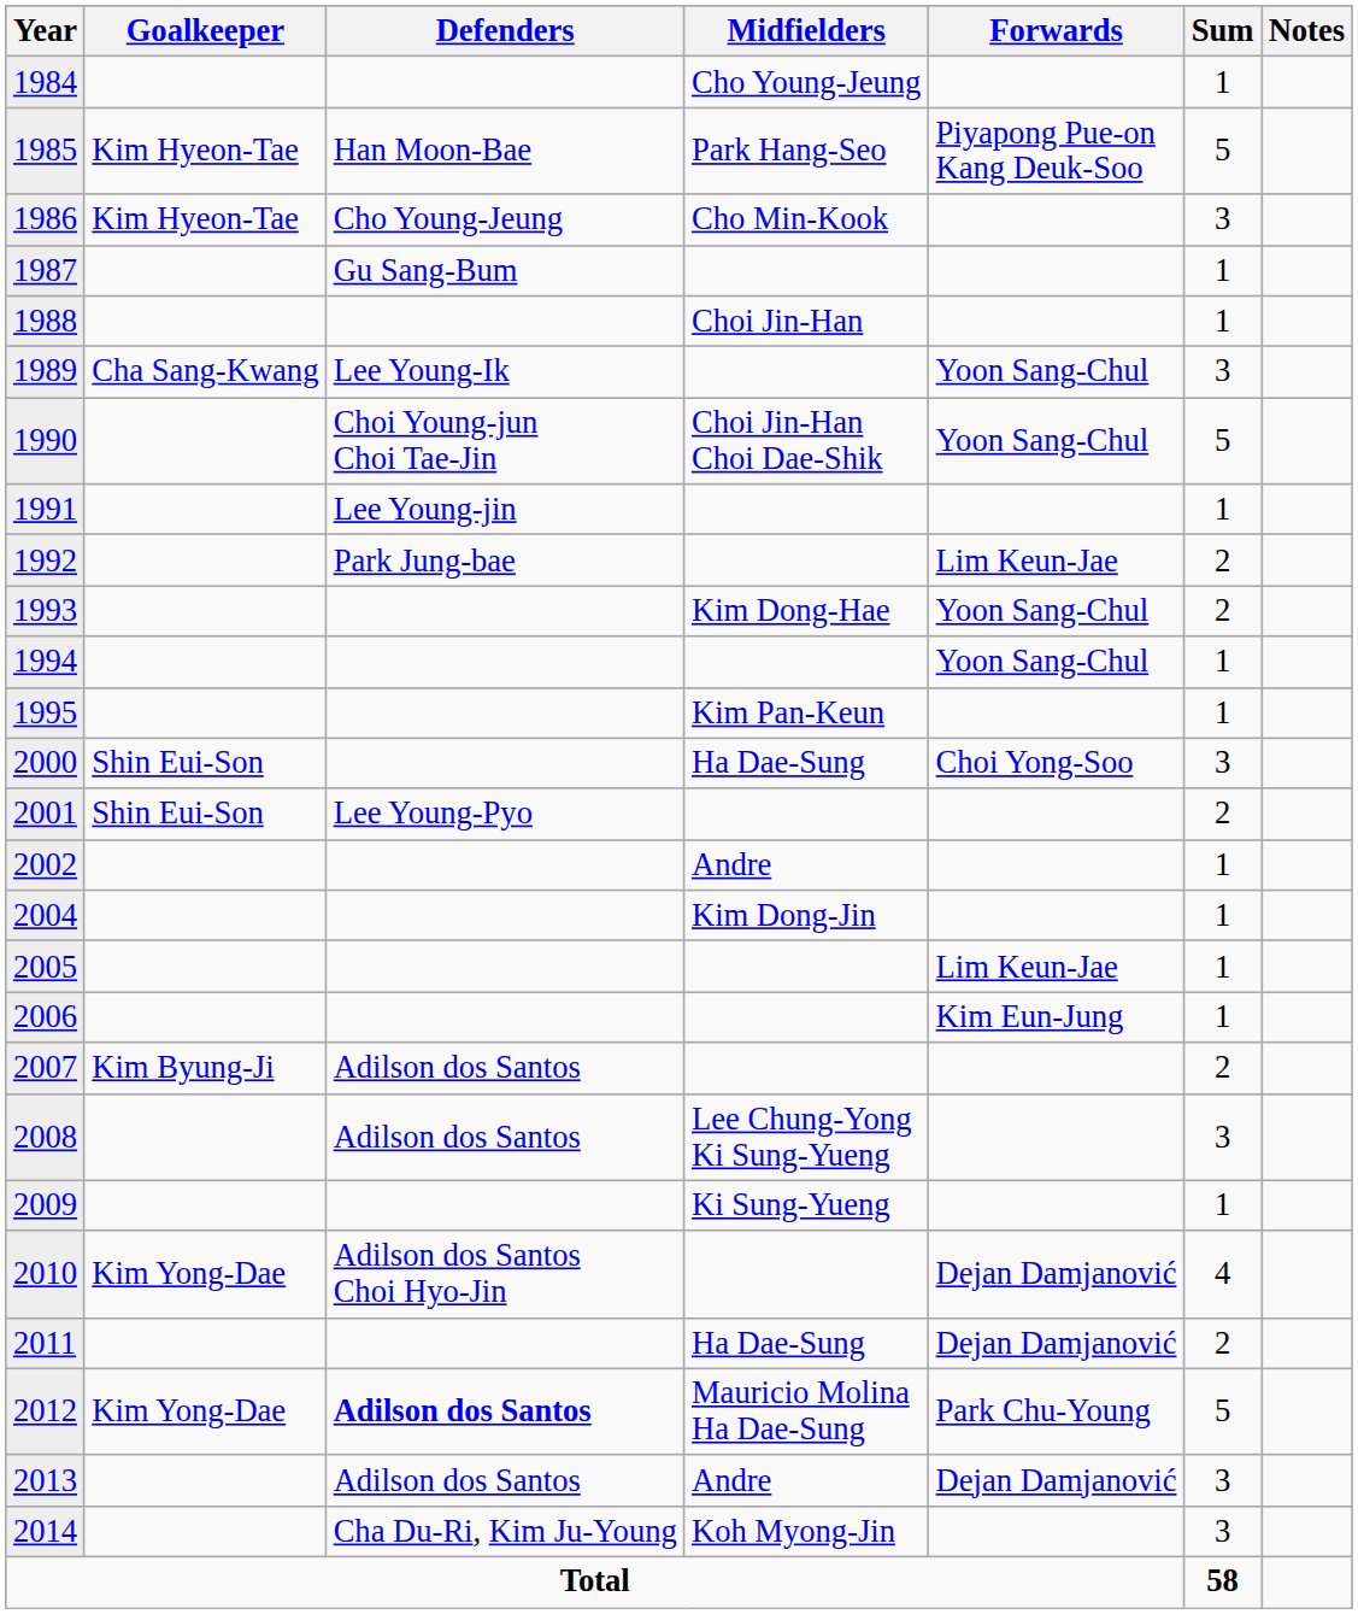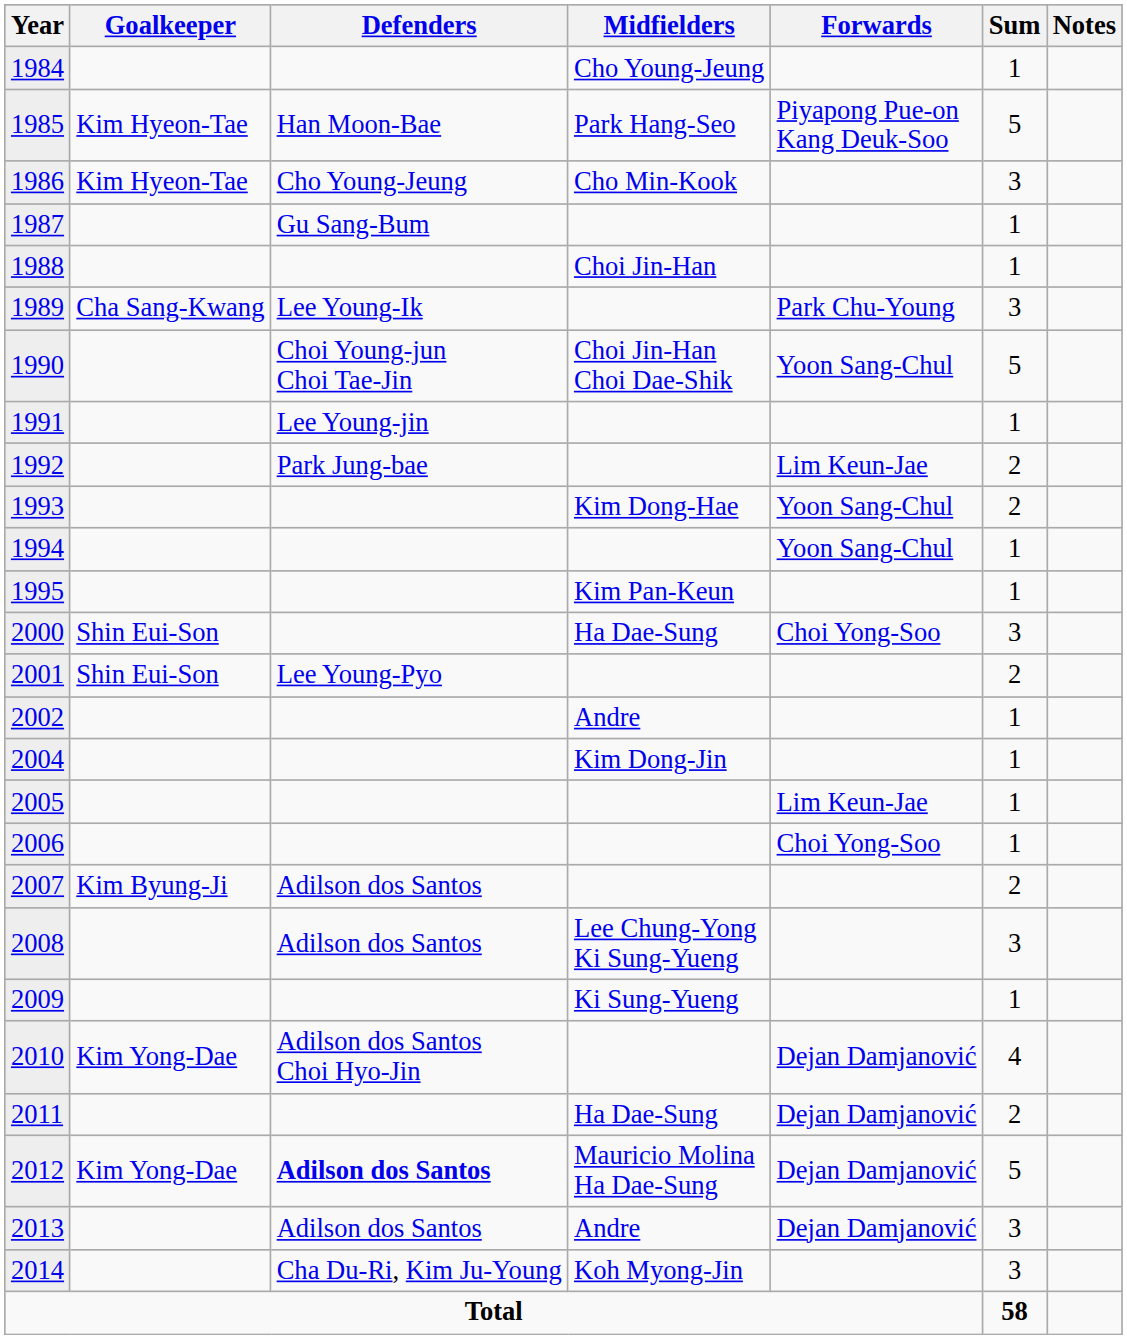1989 | Forwards: Yoon Sang-Chul -> Park Chu-Young
2006 | Forwards: Kim Eun-Jung -> Choi Yong-Soo
2012 | Forwards: Park Chu-Young -> Dejan Damjanović
